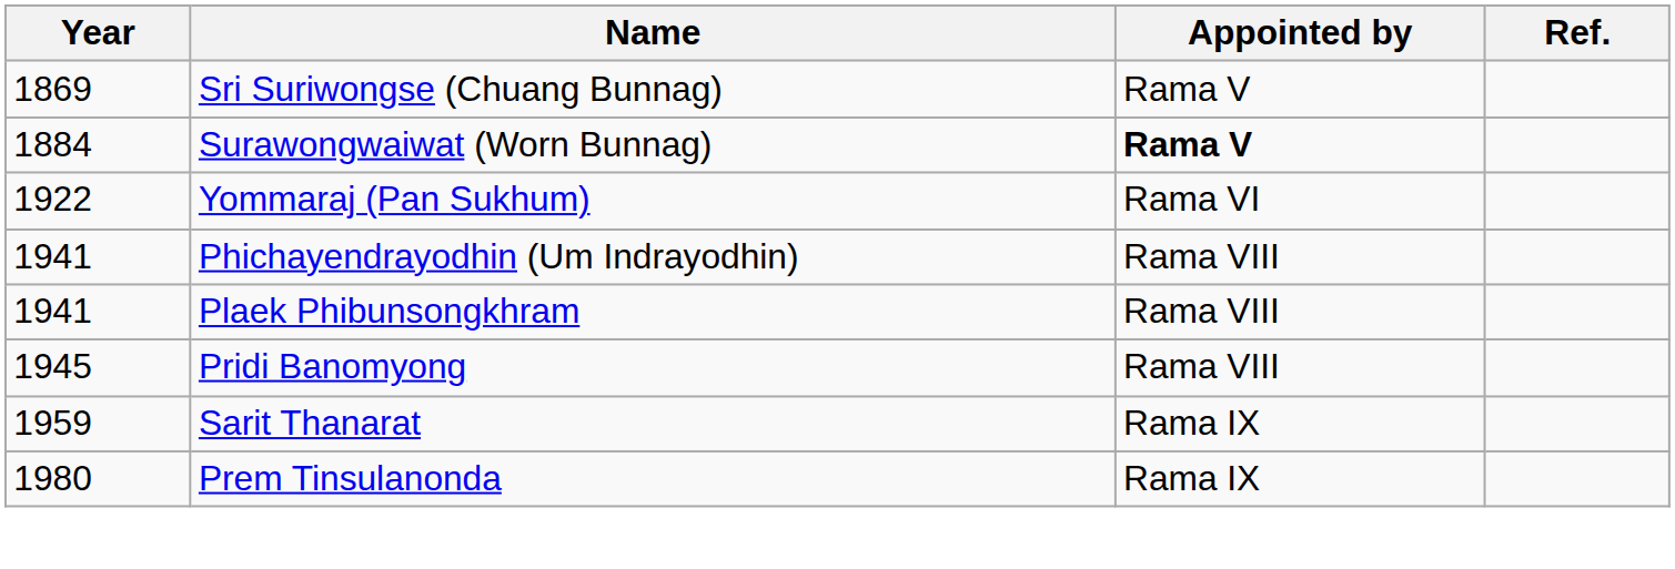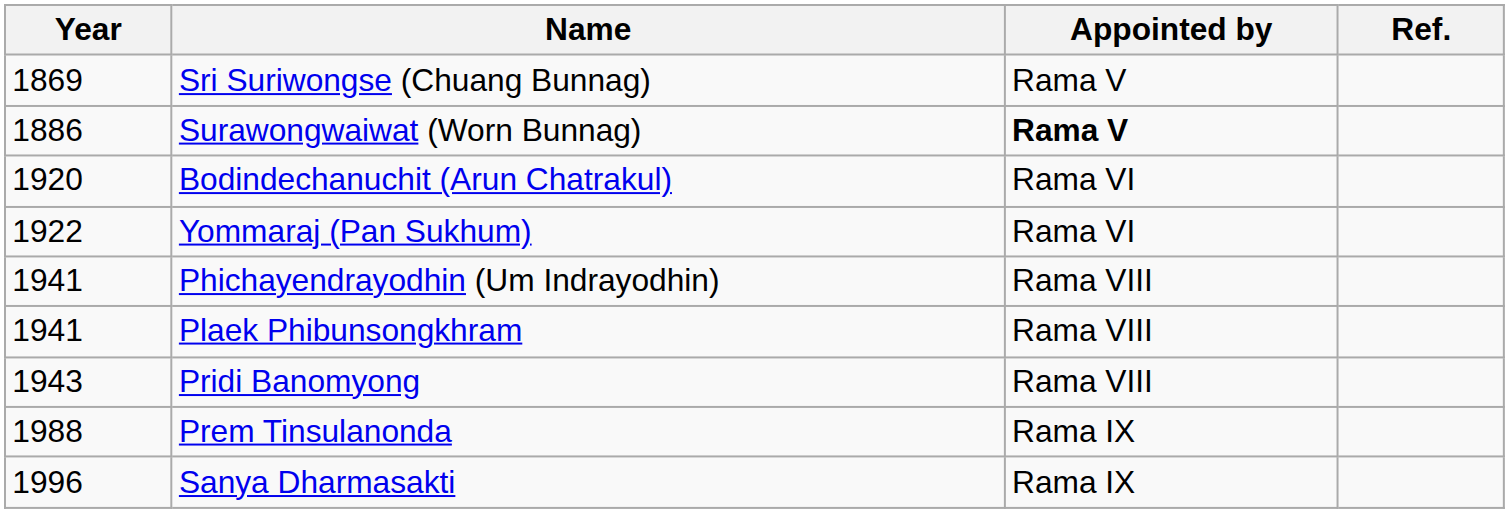Surawongwaiwat (Worn Bunnag) | Year: 1884 -> 1886
+ row: 1920 | Bodindechanuchit (Arun Chatrakul) | Rama VI
Pridi Banomyong | Year: 1945 -> 1943
- row: 1959 | Sarit Thanarat | Rama IX
Prem Tinsulanonda | Year: 1980 -> 1988
+ row: 1996 | Sanya Dharmasakti | Rama IX
